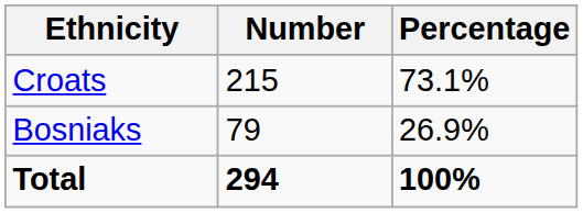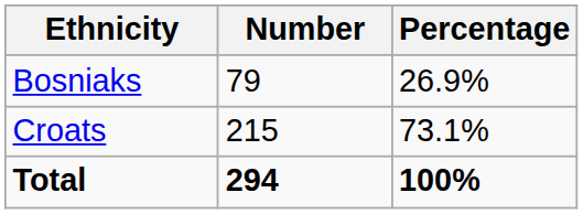rows swapped: Croats <-> Bosniaks
